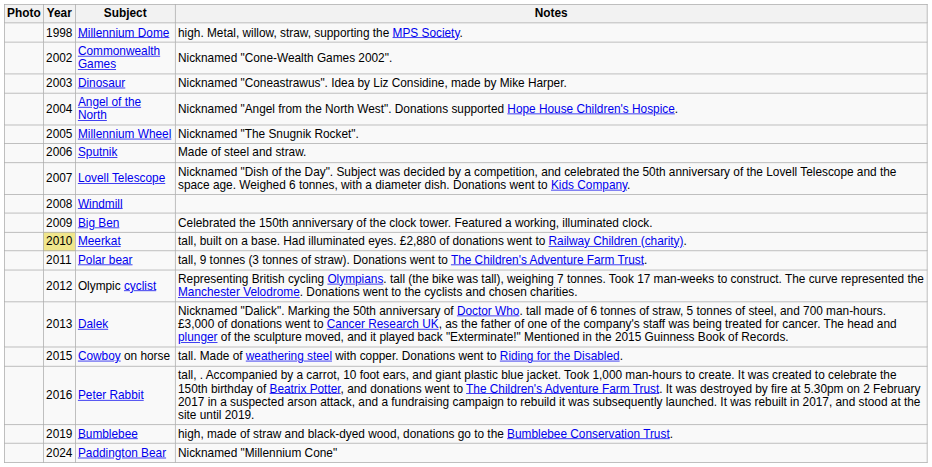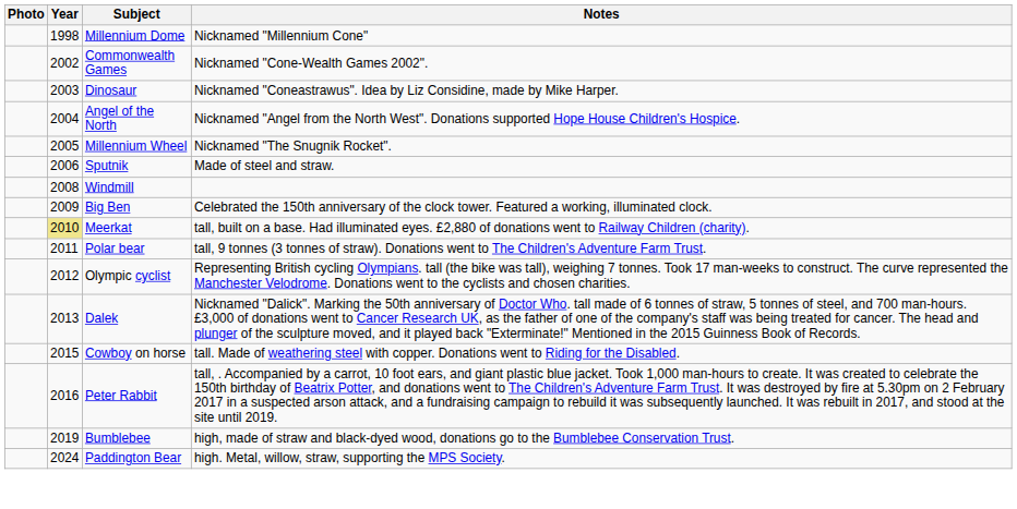Millennium Dome | Notes: high. Metal, willow, straw, supporting the MPS Society. -> Nicknamed "Millennium Cone"
- row: 2007 | Lovell Telescope | Nicknamed "Dish of the Day". Subject was decided by a competition, and celebrated the 50th anniversary of the Lovell Telescope and the space age. Weighed 6 tonnes, with a diameter dish. Donations went to Kids Company.
Paddington Bear | Notes: Nicknamed "Millennium Cone" -> high. Metal, willow, straw, supporting the MPS Society.
